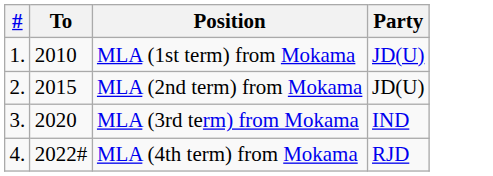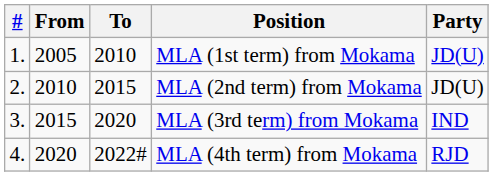+ column: From | 2005 | 2010 | 2015 | 2020
